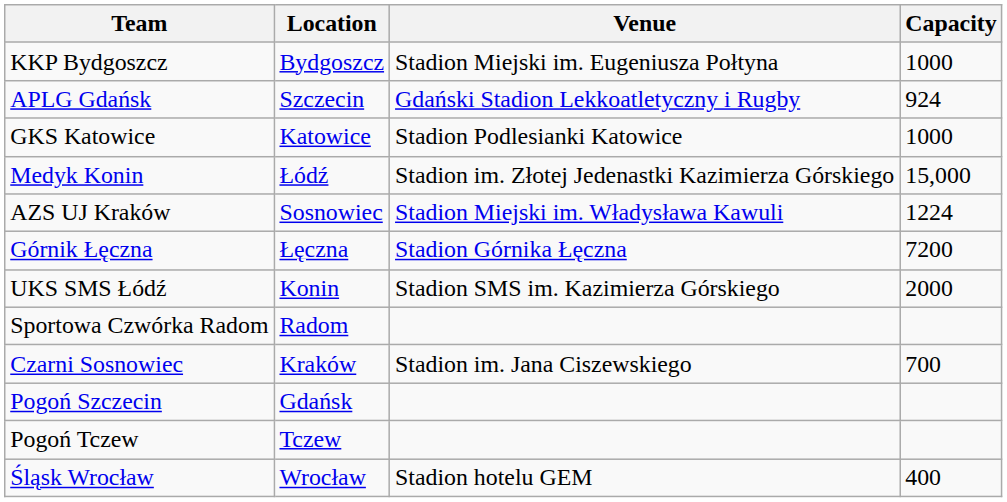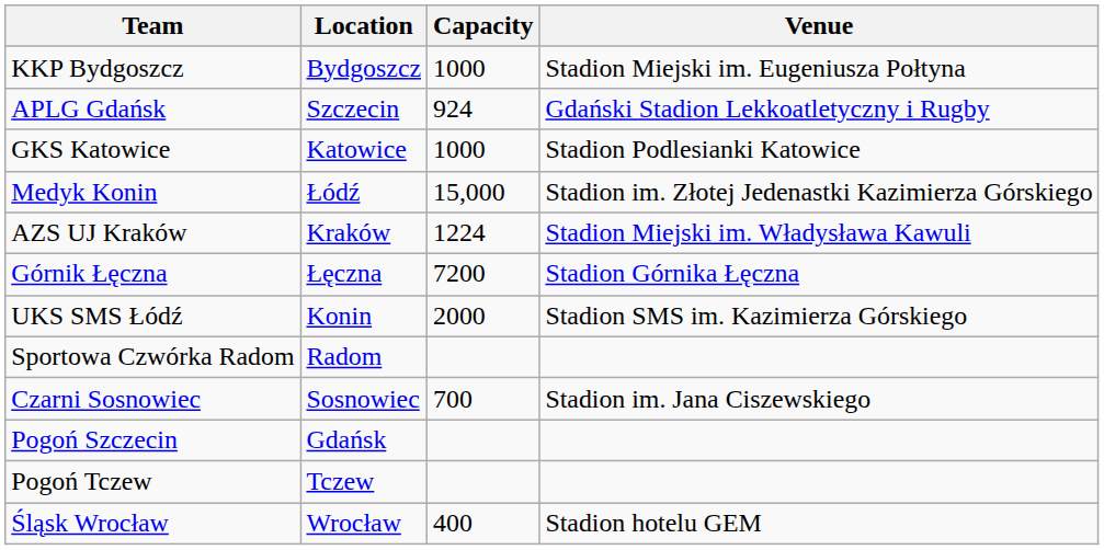columns swapped: Venue <-> Capacity
AZS UJ Kraków | Location: Sosnowiec -> Kraków
Czarni Sosnowiec | Location: Kraków -> Sosnowiec
